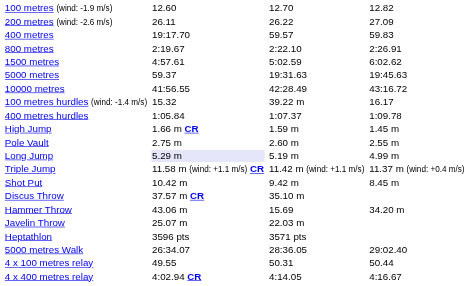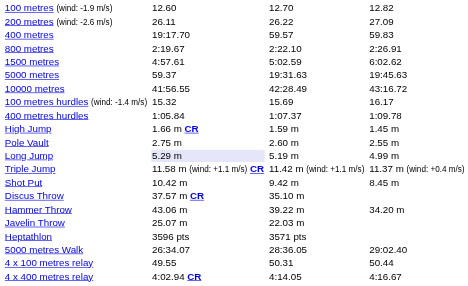100 metres hurdles (wind: -1.4 m/s) | column 5: 39.22 m -> 15.69
Hammer Throw | column 5: 15.69 -> 39.22 m
